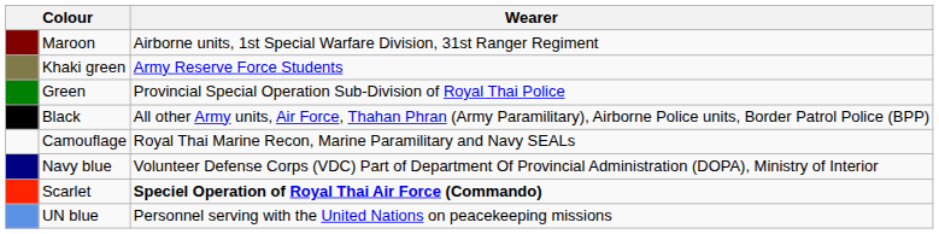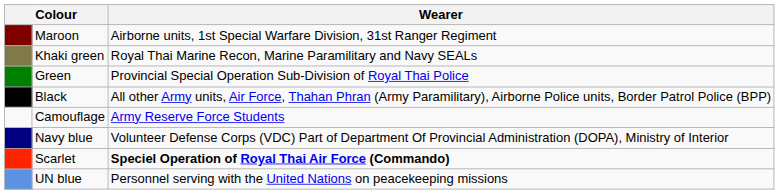Khaki green | Wearer: Army Reserve Force Students -> Royal Thai Marine Recon, Marine Paramilitary and Navy SEALs
Camouflage | Wearer: Royal Thai Marine Recon, Marine Paramilitary and Navy SEALs -> Army Reserve Force Students
